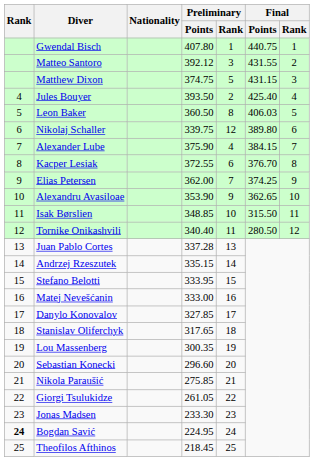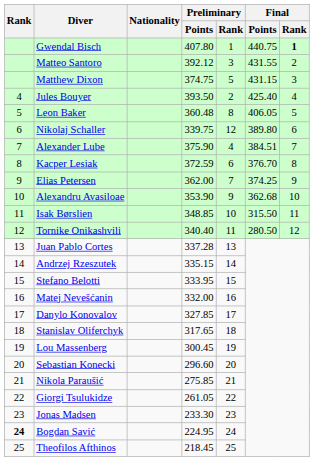Gwendal Bisch | Final / Rank: normal -> bold
Leon Baker | Preliminary / Points: 360.50 -> 360.48
Leon Baker | Final / Points: 406.03 -> 406.05
Alexander Lube | Final / Points: 384.15 -> 384.51
Kacper Lesiak | Preliminary / Points: 372.55 -> 372.59
Alexandru Avasiloae | Final / Points: 362.65 -> 362.68
Matej Nevešćanin | Preliminary / Points: 333.00 -> 332.00
Lou Massenberg | Preliminary / Points: 300.35 -> 300.45
